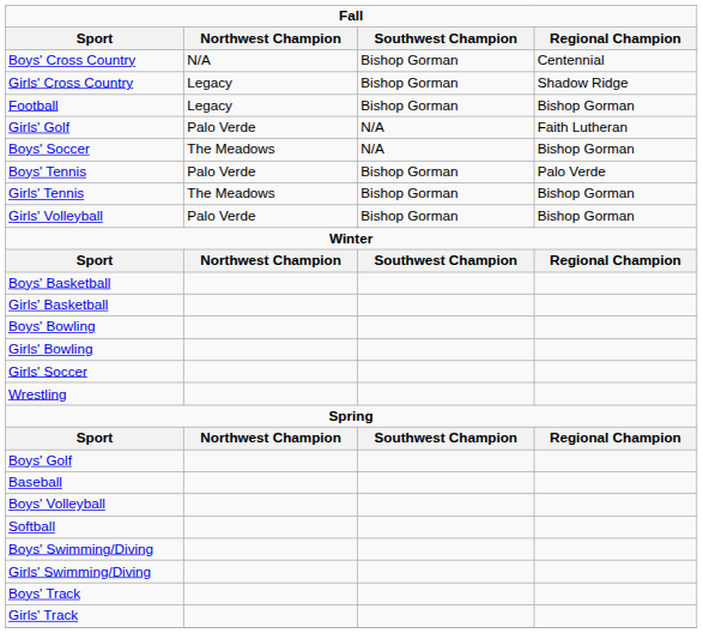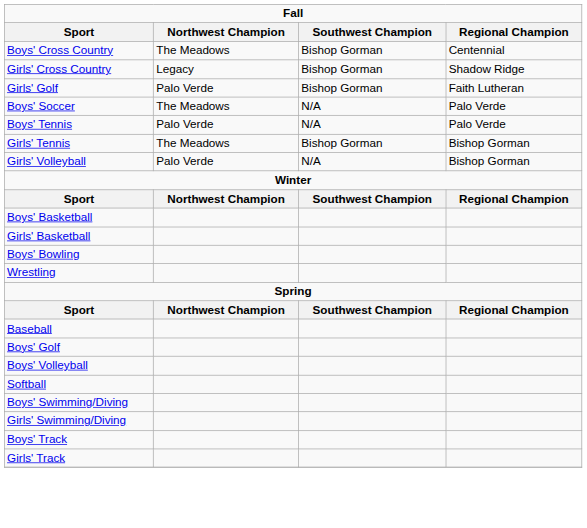Boys' Cross Country | Northwest Champion: N/A -> The Meadows
- row: Football | Legacy | Bishop Gorman | Bishop Gorman
Girls' Golf | Southwest Champion: N/A -> Bishop Gorman
Boys' Soccer | Regional Champion: Bishop Gorman -> Palo Verde
Boys' Tennis | Southwest Champion: Bishop Gorman -> N/A
Girls' Volleyball | Southwest Champion: Bishop Gorman -> N/A
- row: Girls' Bowling
- row: Girls' Soccer
rows swapped: Baseball <-> Boys' Golf
